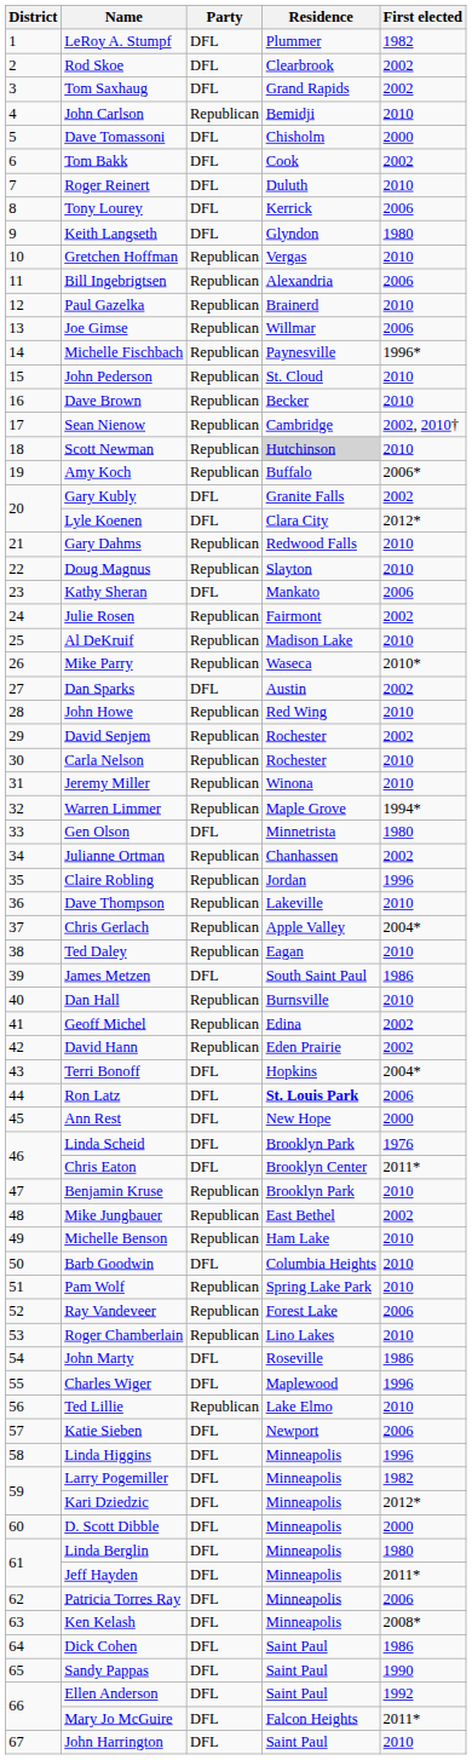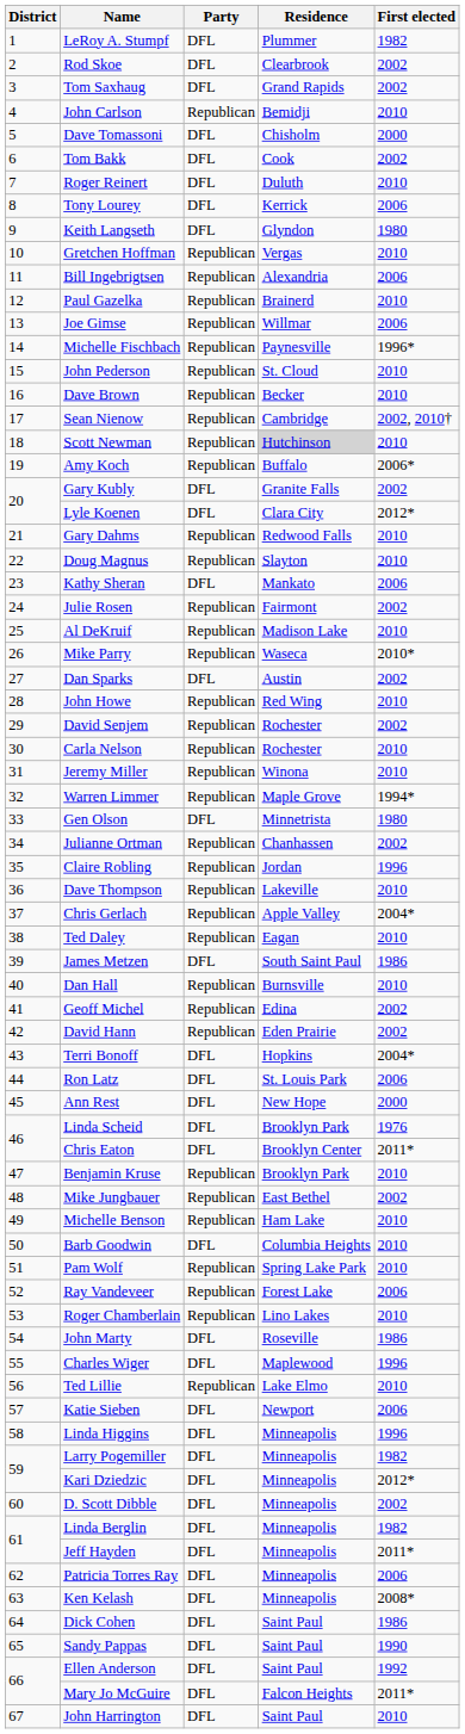Ron Latz | Residence: bold -> normal
D. Scott Dibble | First elected: 2000 -> 2002
Linda Berglin | First elected: 1980 -> 1982
